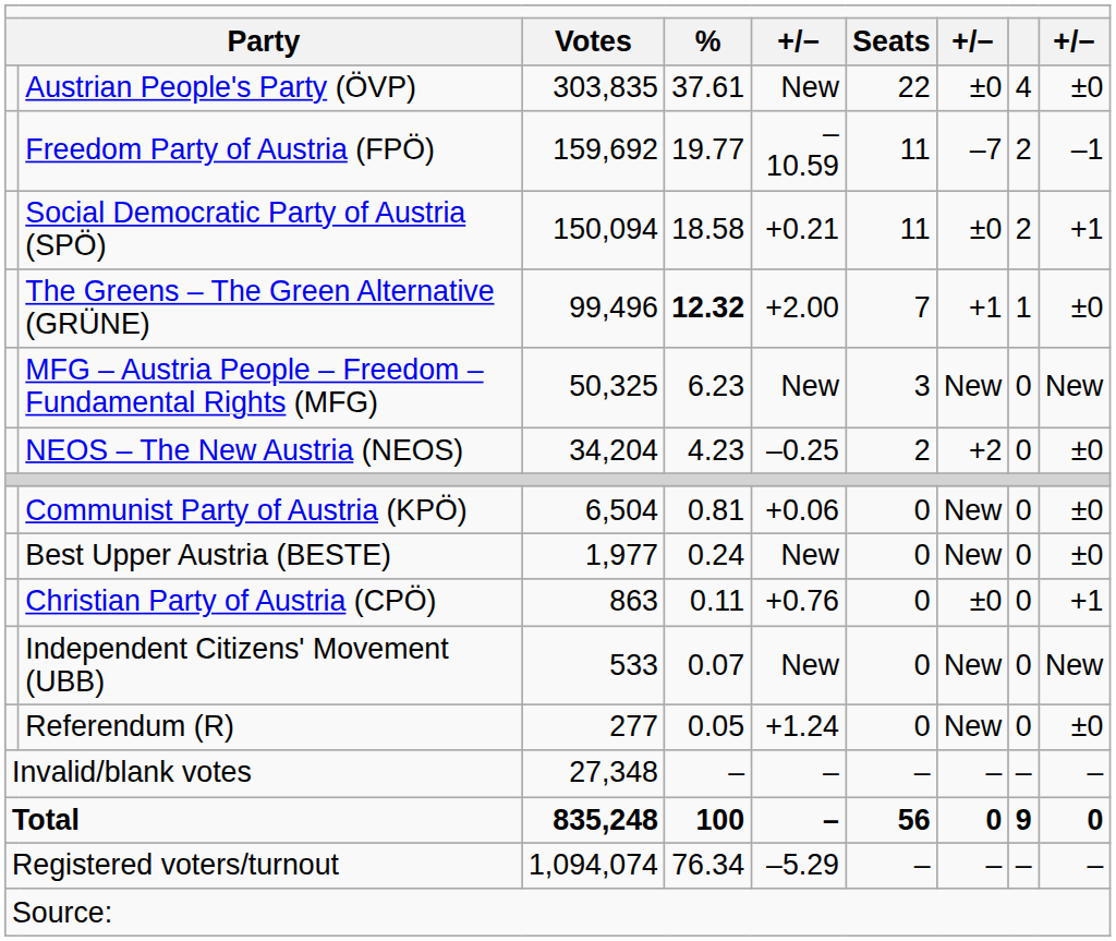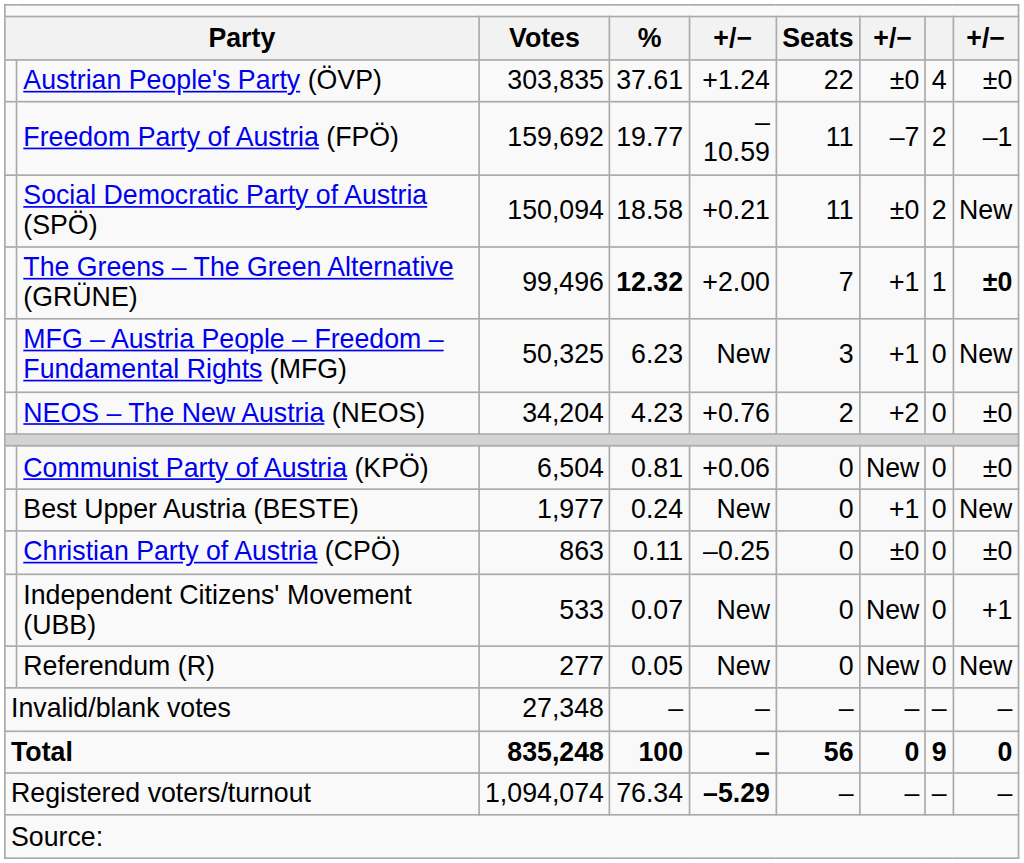Austrian People's Party (ÖVP) | column 5: New -> +1.24
Social Democratic Party of Austria (SPÖ) | column 9: +1 -> New
The Greens – The Green Alternative (GRÜNE) | column 9: normal -> bold
MFG – Austria People – Freedom – Fundamental Rights (MFG) | column 7: New -> +1
NEOS – The New Austria (NEOS) | column 5: –0.25 -> +0.76
Best Upper Austria (BESTE) | column 7: New -> +1
Best Upper Austria (BESTE) | column 9: ±0 -> New
Christian Party of Austria (CPÖ) | column 5: +0.76 -> –0.25
Christian Party of Austria (CPÖ) | column 9: +1 -> ±0
Independent Citizens' Movement (UBB) | column 9: New -> +1
Referendum (R) | column 5: +1.24 -> New
Referendum (R) | column 9: ±0 -> New
Registered voters/turnout | column 5: normal -> bold
